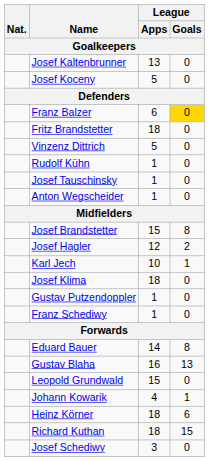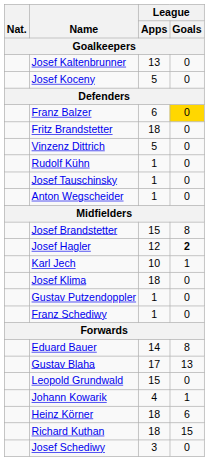Josef Hagler | League / Goals: normal -> bold
Gustav Blaha | League / Apps: 16 -> 17
